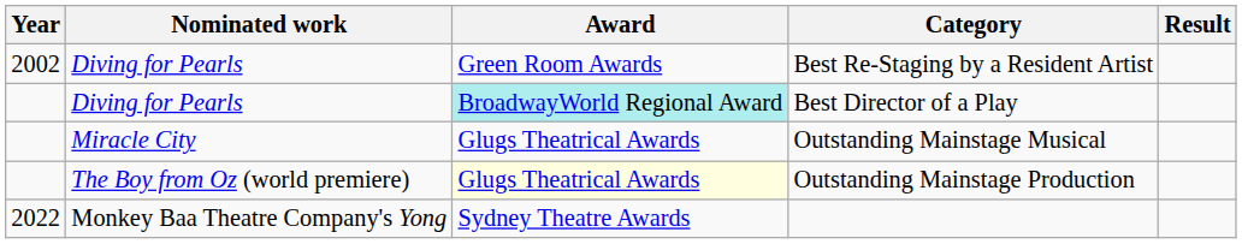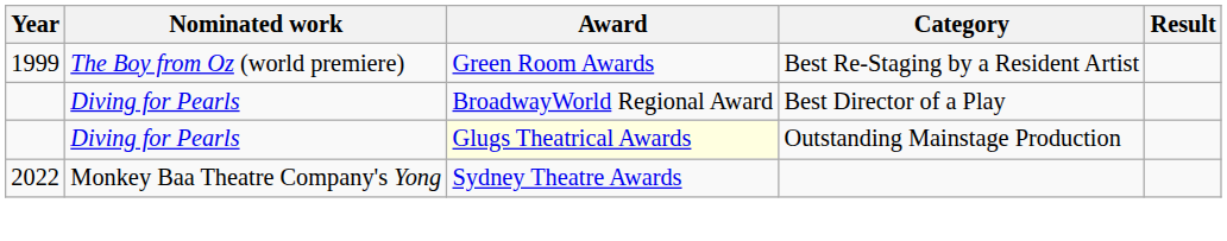Best Re-Staging by a Resident Artist | Year: 2002 -> 1999
Best Re-Staging by a Resident Artist | Nominated work: Diving for Pearls -> The Boy from Oz (world premiere)
Best Director of a Play | Award: paleturquoise background -> no background
- row: Miracle City | Glugs Theatrical Awards | Outstanding Mainstage Musical
Outstanding Mainstage Production | Nominated work: The Boy from Oz (world premiere) -> Diving for Pearls
